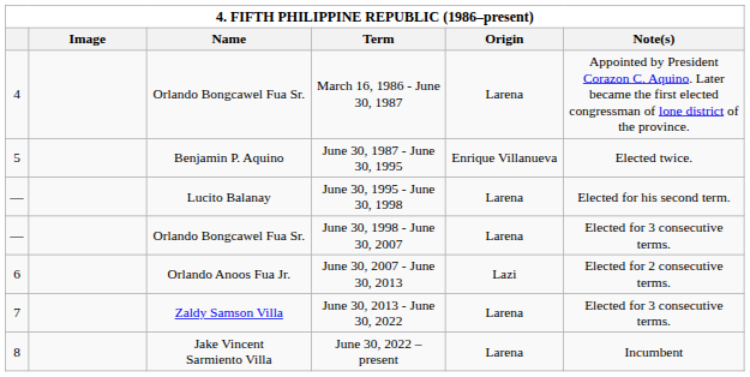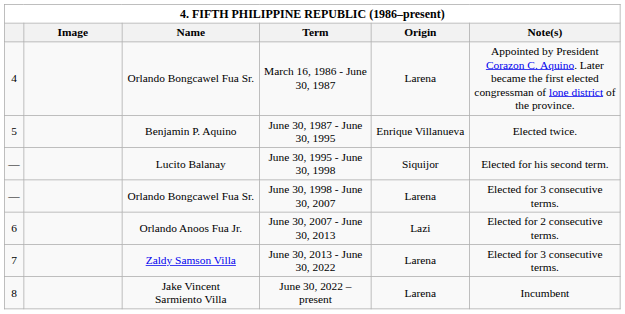June 30, 1995 - June 30, 1998 | Origin: Larena -> Siquijor
